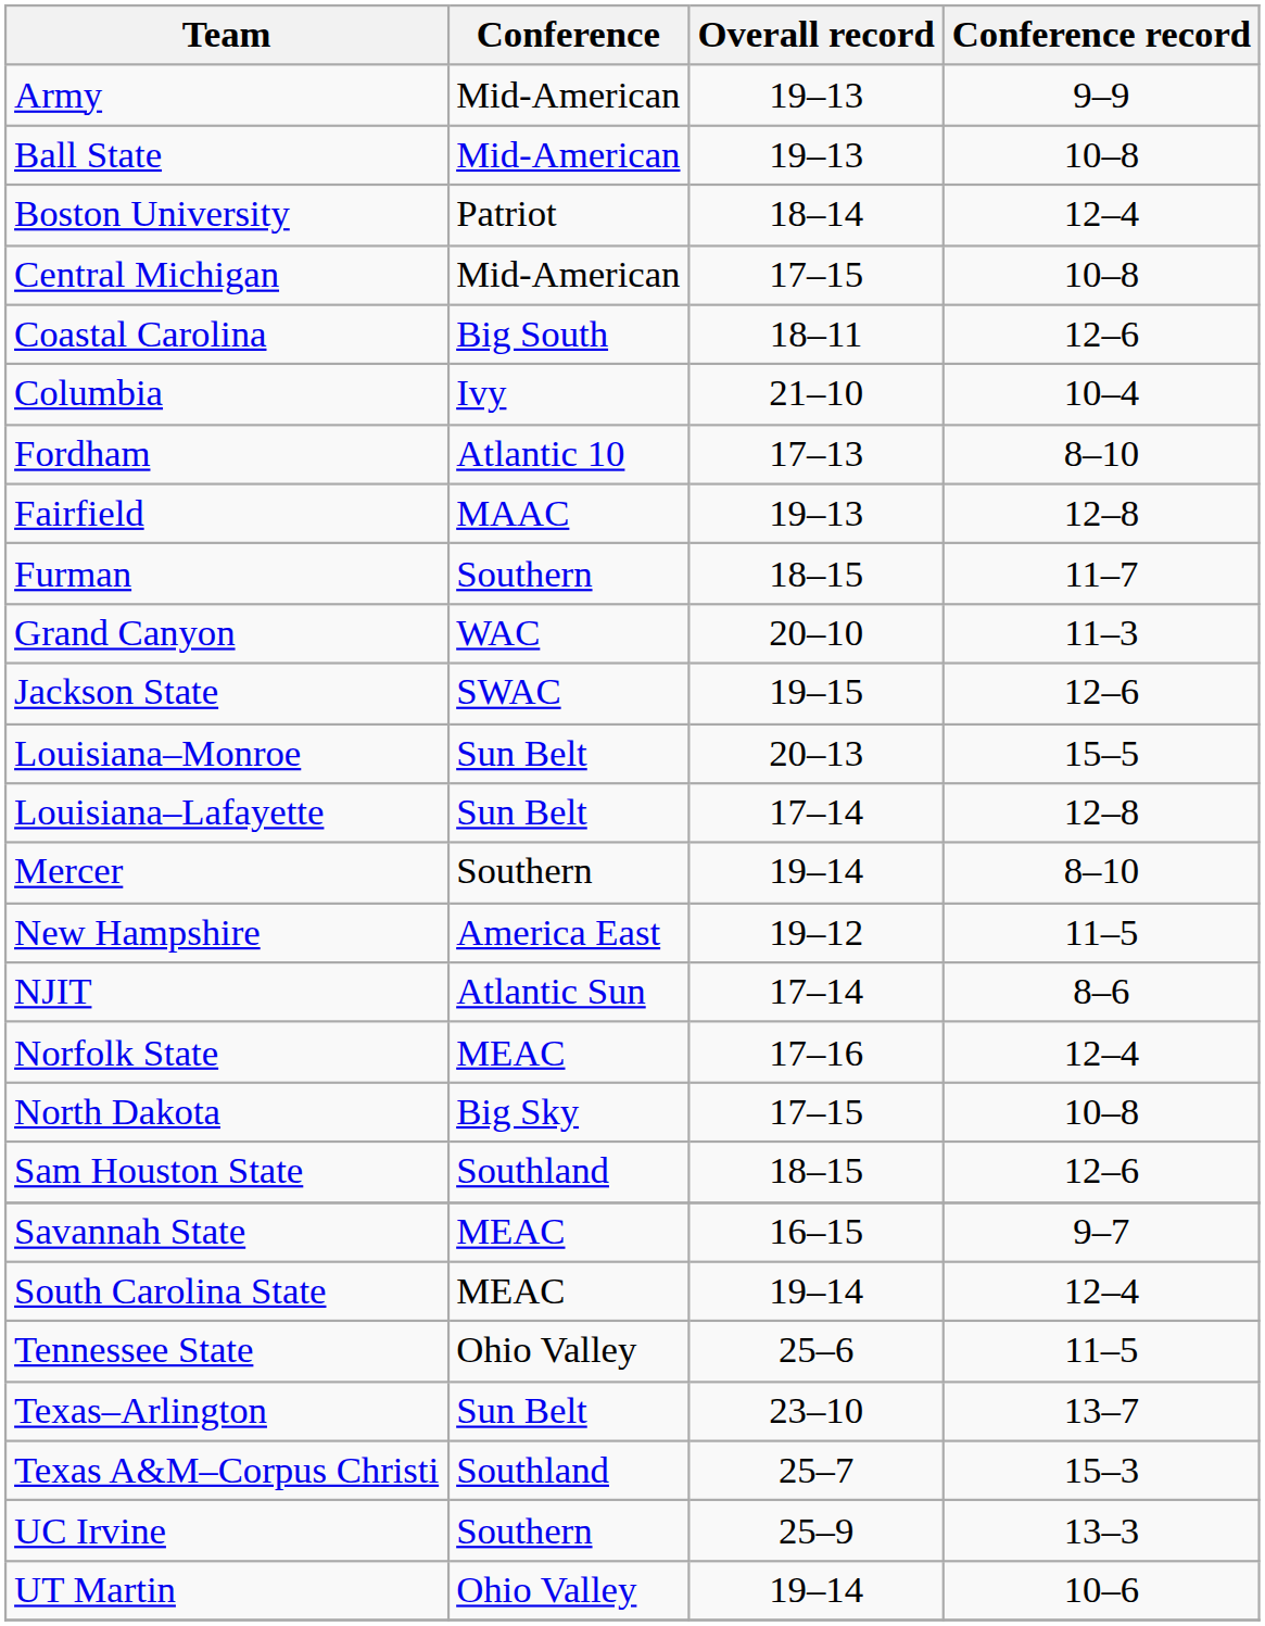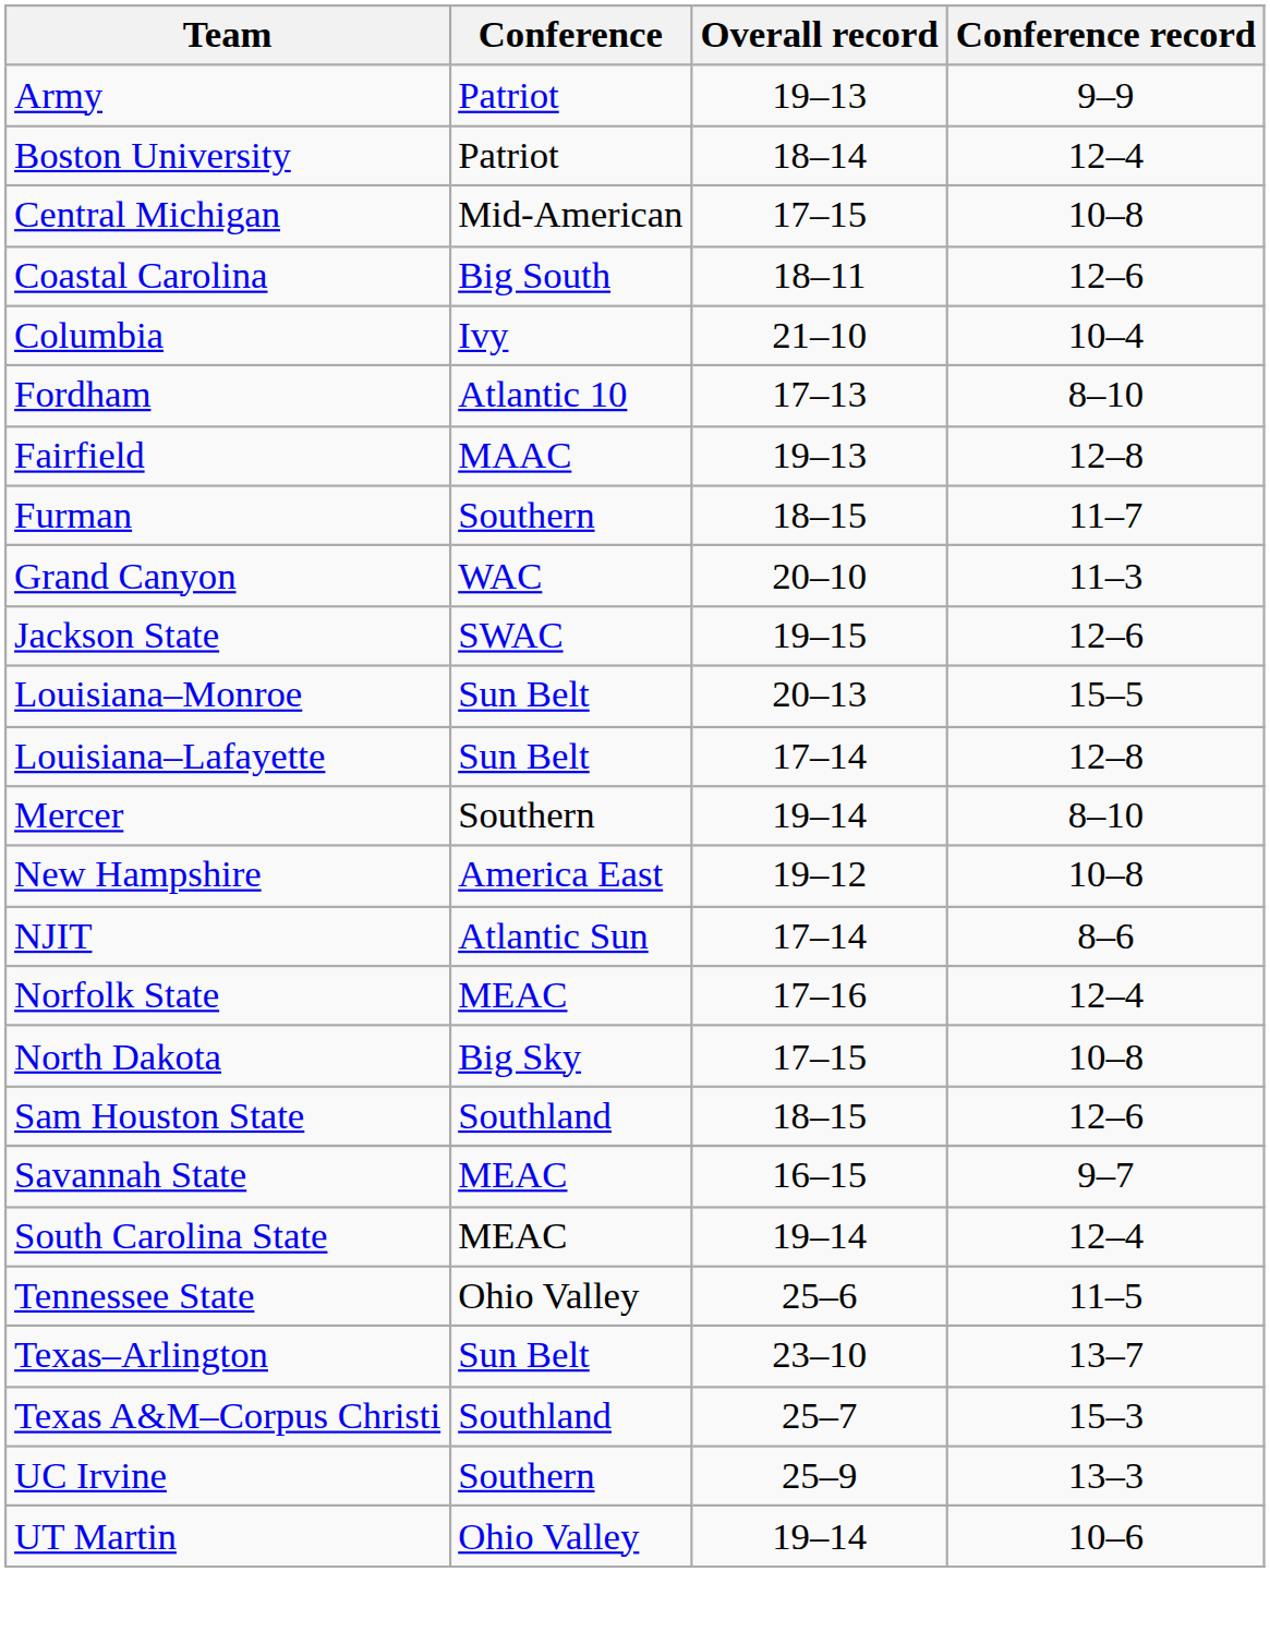Army | Conference: Mid-American -> Patriot
- row: Ball State | Mid-American | 19–13 | 10–8
New Hampshire | Conference record: 11–5 -> 10–8
